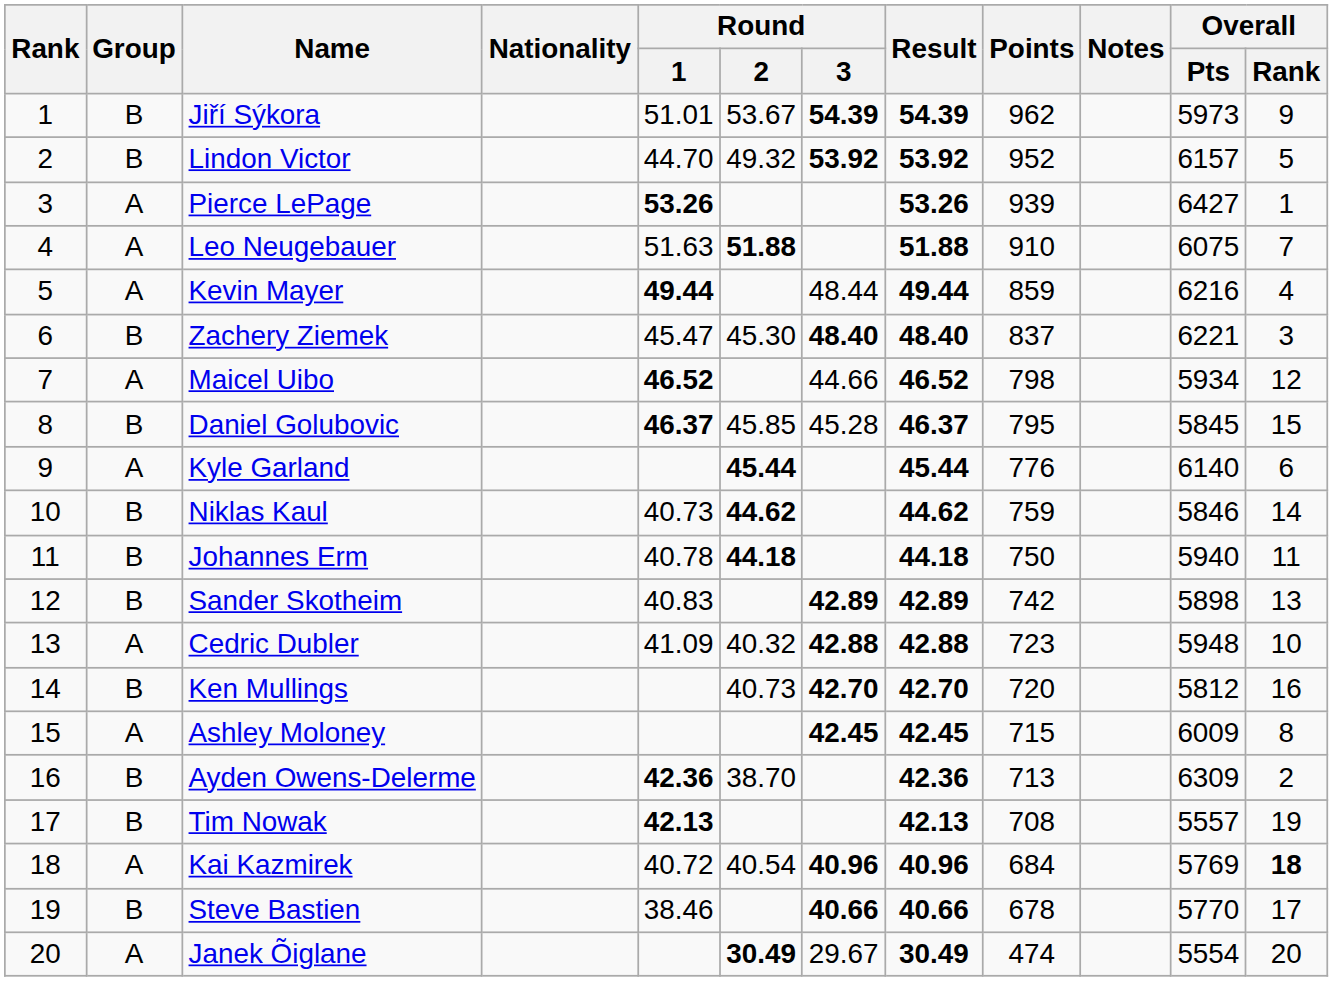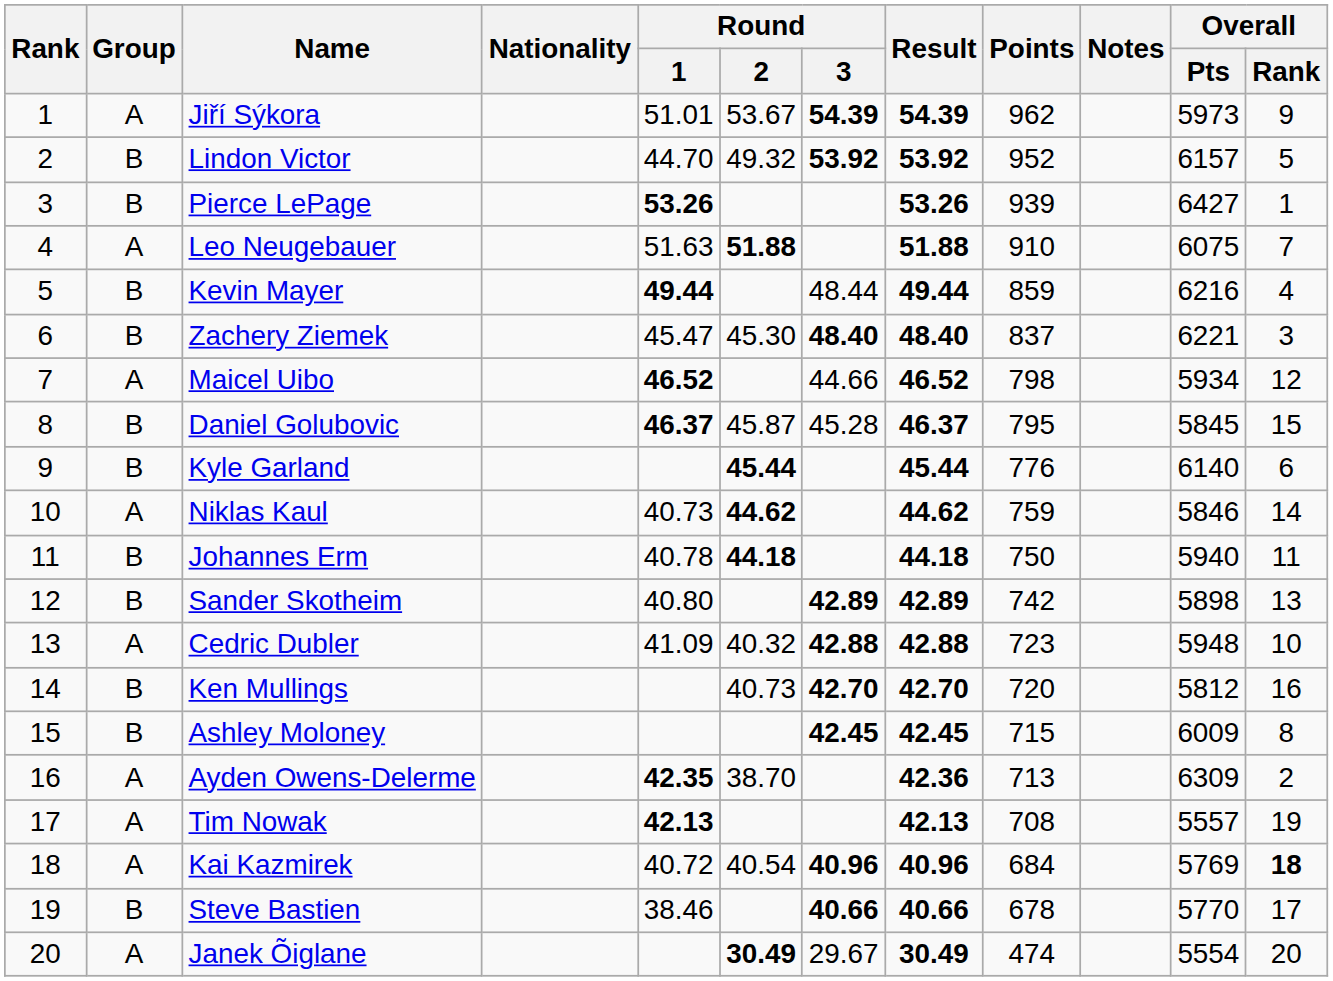Jiří Sýkora | Group: B -> A
Pierce LePage | Group: A -> B
Kevin Mayer | Group: A -> B
Daniel Golubovic | Round / 2: 45.85 -> 45.87
Kyle Garland | Group: A -> B
Niklas Kaul | Group: B -> A
Sander Skotheim | Round / 1: 40.83 -> 40.80
Ashley Moloney | Group: A -> B
Ayden Owens-Delerme | Group: B -> A
Ayden Owens-Delerme | Round / 1: 42.36 -> 42.35
Tim Nowak | Group: B -> A
